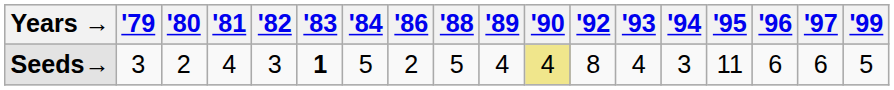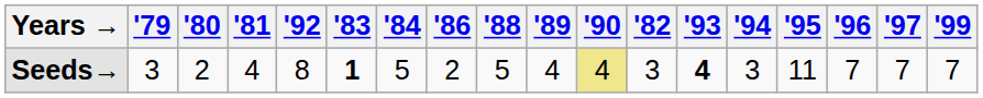columns swapped: '82 <-> '92
Seeds→ | '93: normal -> bold
Seeds→ | '96: 6 -> 7
Seeds→ | '97: 6 -> 7
Seeds→ | '99: 5 -> 7
